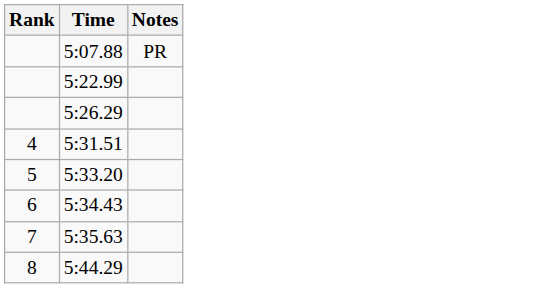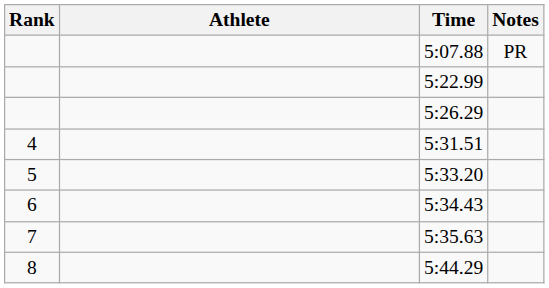+ column: Athlete
